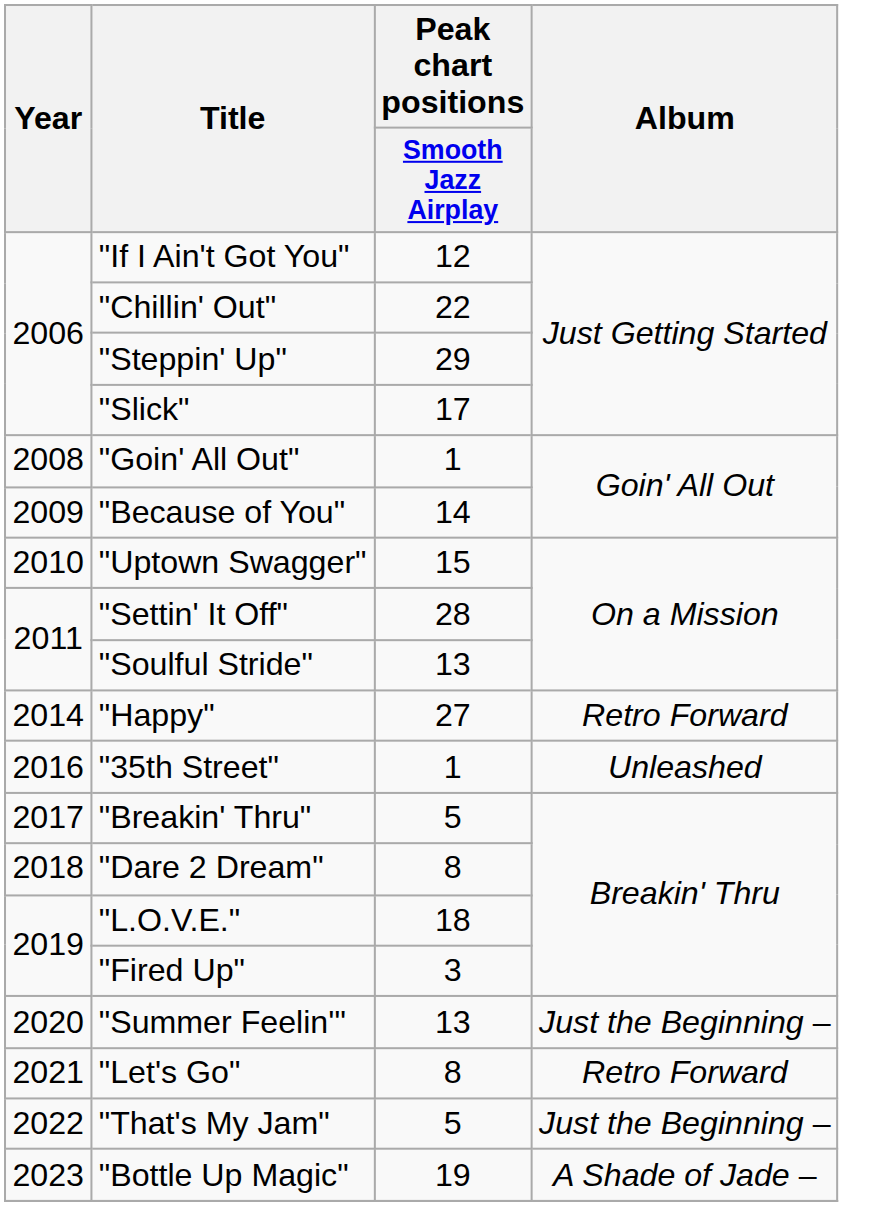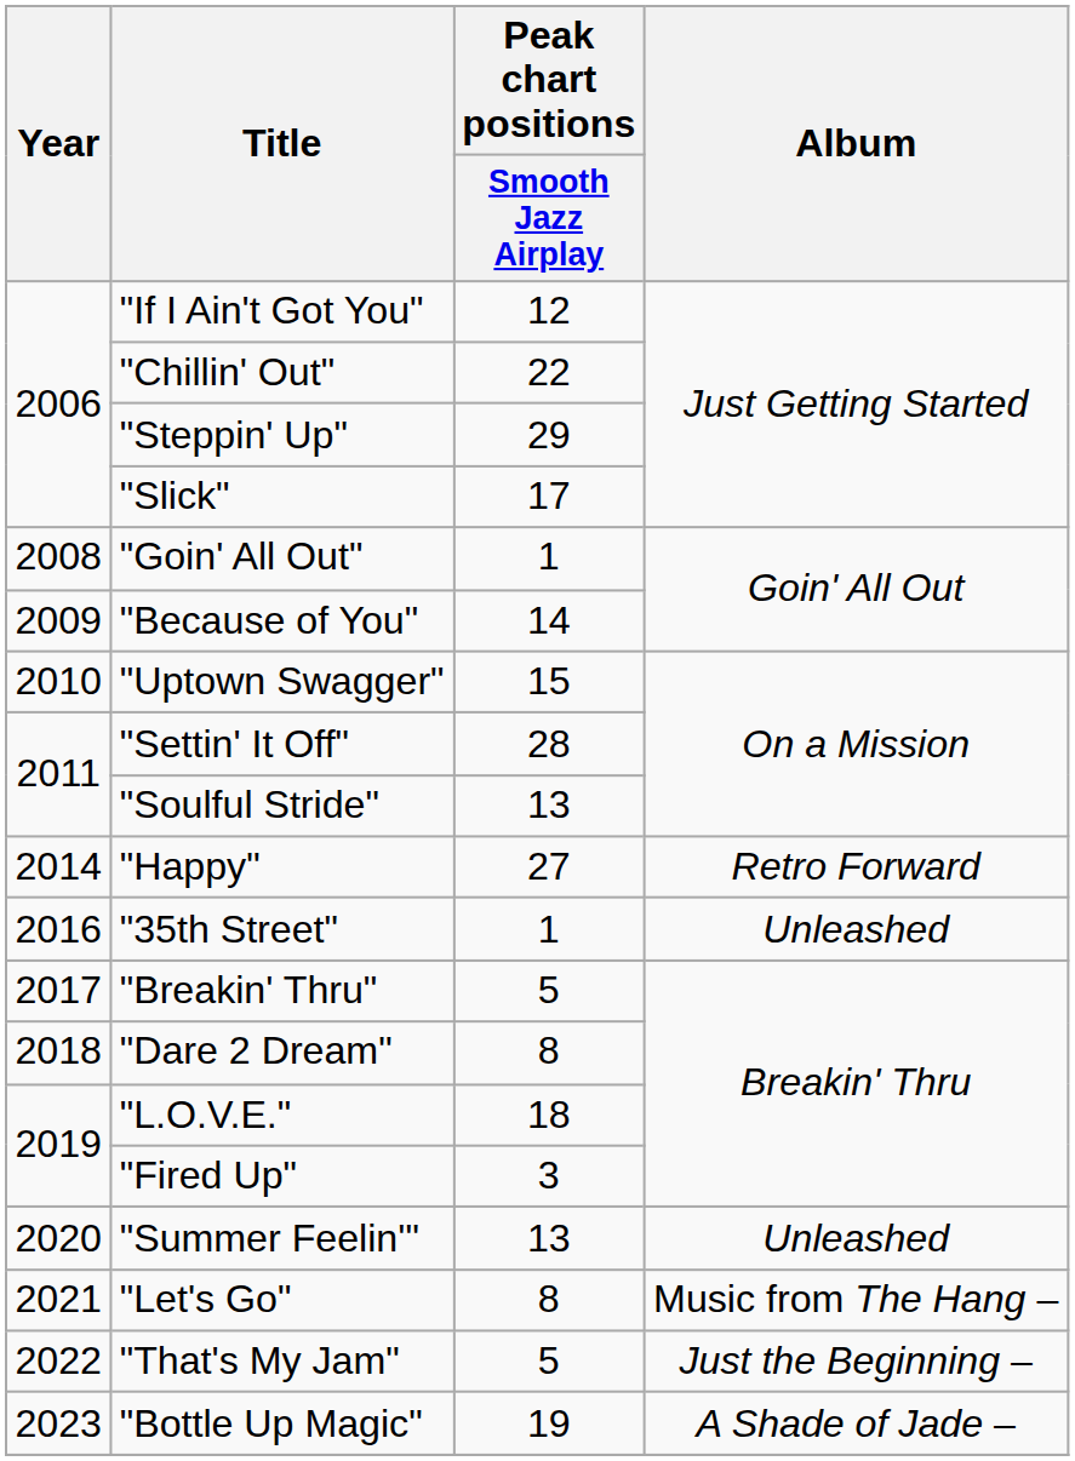"Summer Feelin'" | Album: Just the Beginning – -> Unleashed
"Let's Go" | Album: Retro Forward -> Music from The Hang –
